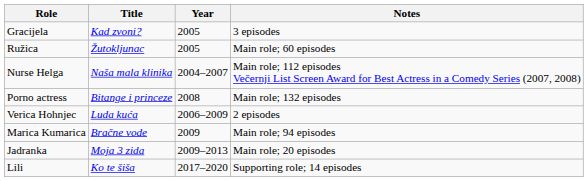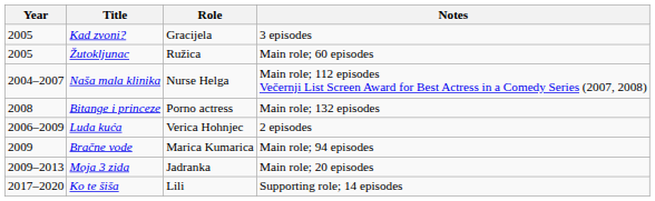columns swapped: Year <-> Role
